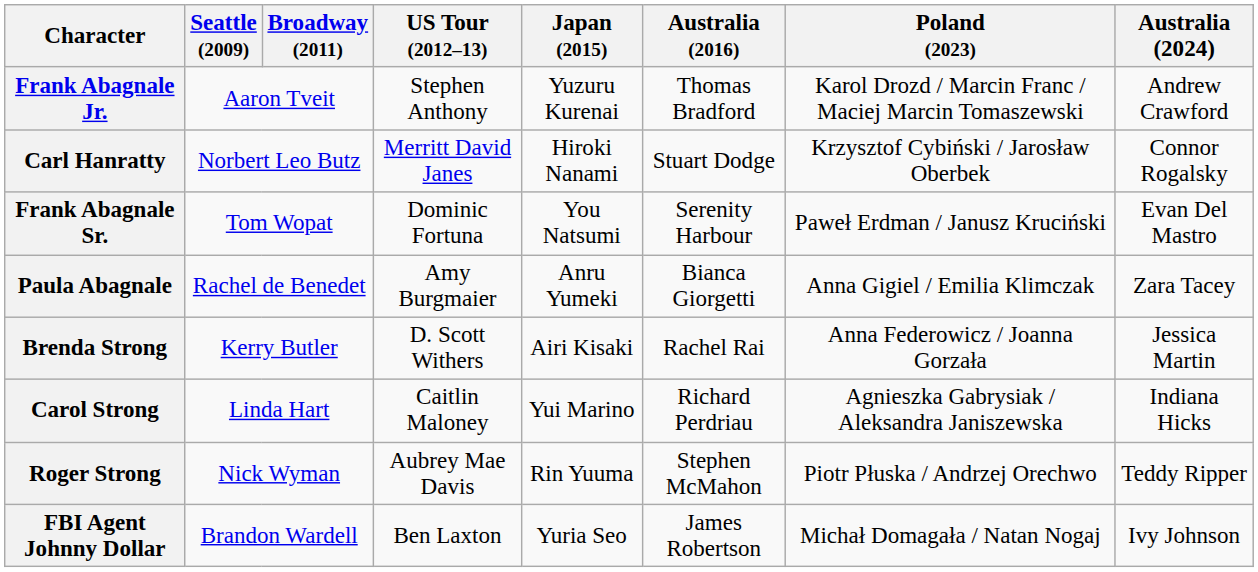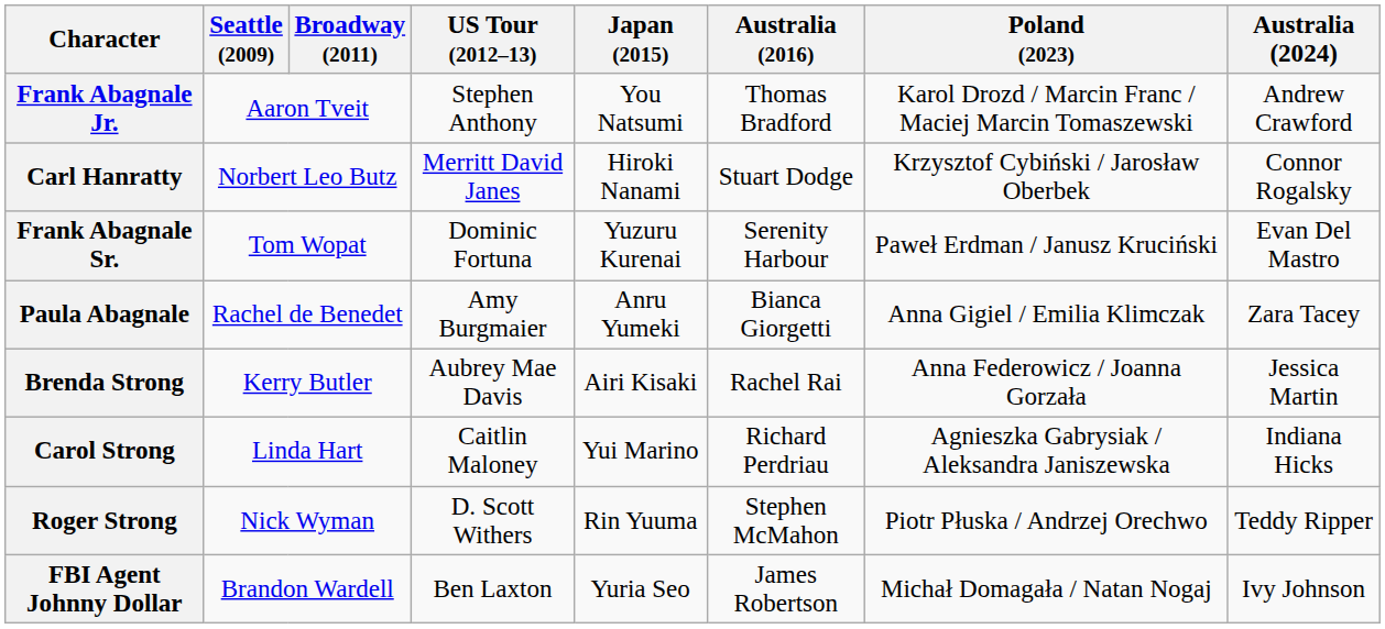Frank Abagnale Jr. | Japan (2015): Yuzuru Kurenai -> You Natsumi
Frank Abagnale Sr. | Japan (2015): You Natsumi -> Yuzuru Kurenai
Brenda Strong | US Tour (2012–13): D. Scott Withers -> Aubrey Mae Davis
Roger Strong | US Tour (2012–13): Aubrey Mae Davis -> D. Scott Withers
